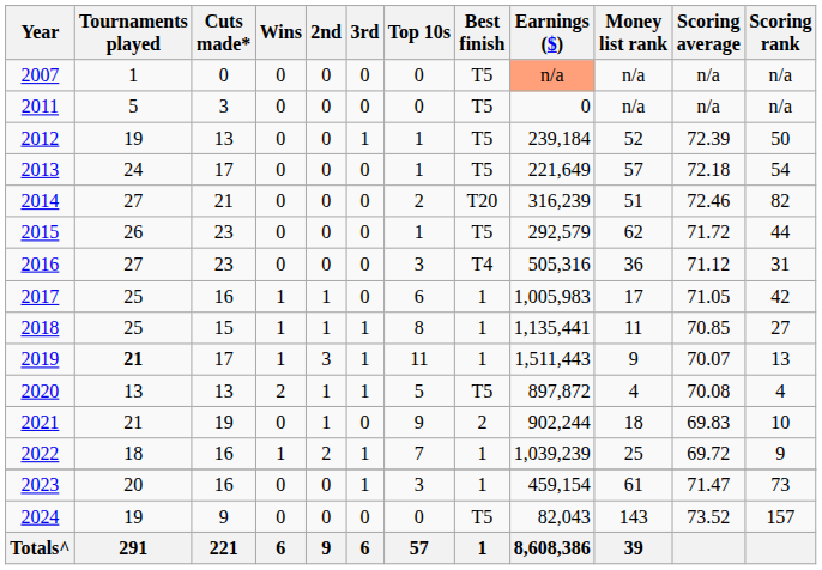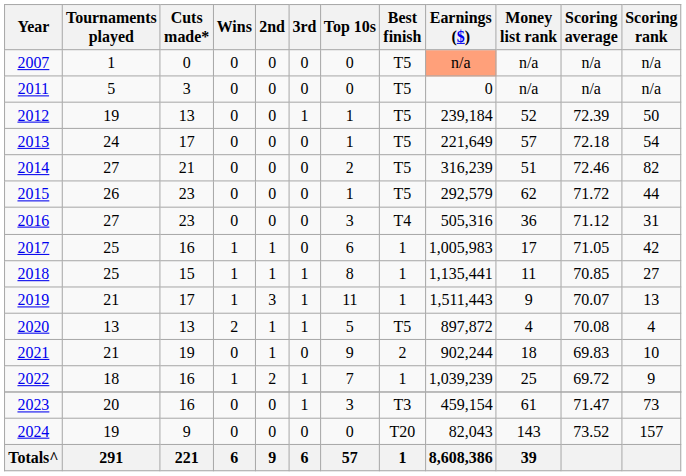2014 | Best finish: T20 -> T5
2019 | Tournaments played: bold -> normal
2023 | Best finish: 1 -> T3
2024 | Best finish: T5 -> T20
